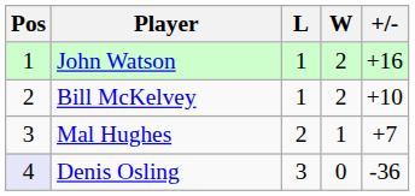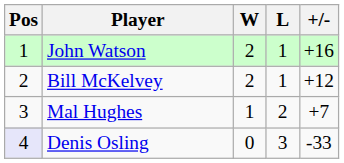columns swapped: W <-> L
Bill McKelvey | +/-: +10 -> +12
Denis Osling | +/-: -36 -> -33
